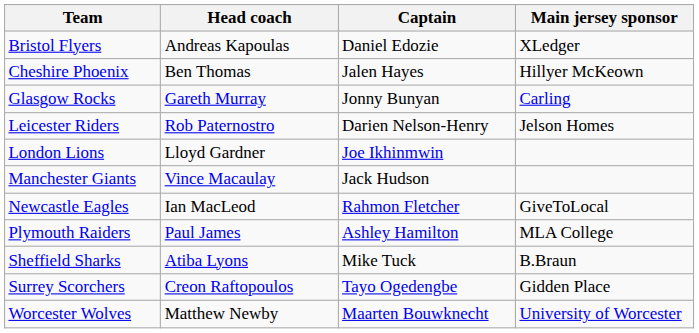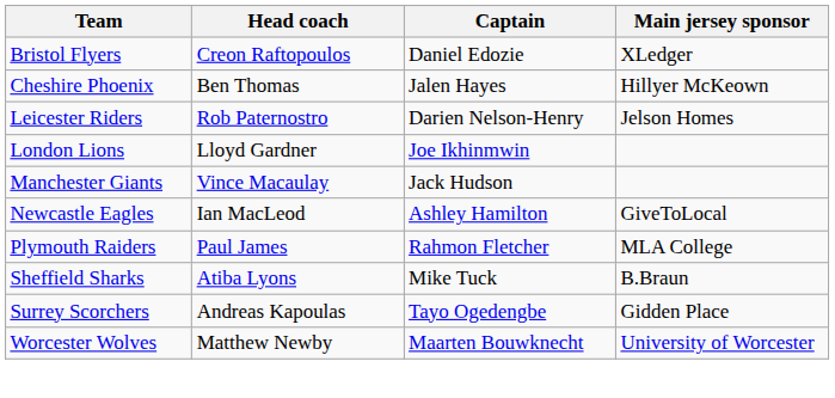Bristol Flyers | Head coach: Andreas Kapoulas -> Creon Raftopoulos
- row: Glasgow Rocks | Gareth Murray | Jonny Bunyan | Carling
Newcastle Eagles | Captain: Rahmon Fletcher -> Ashley Hamilton
Plymouth Raiders | Captain: Ashley Hamilton -> Rahmon Fletcher
Surrey Scorchers | Head coach: Creon Raftopoulos -> Andreas Kapoulas
